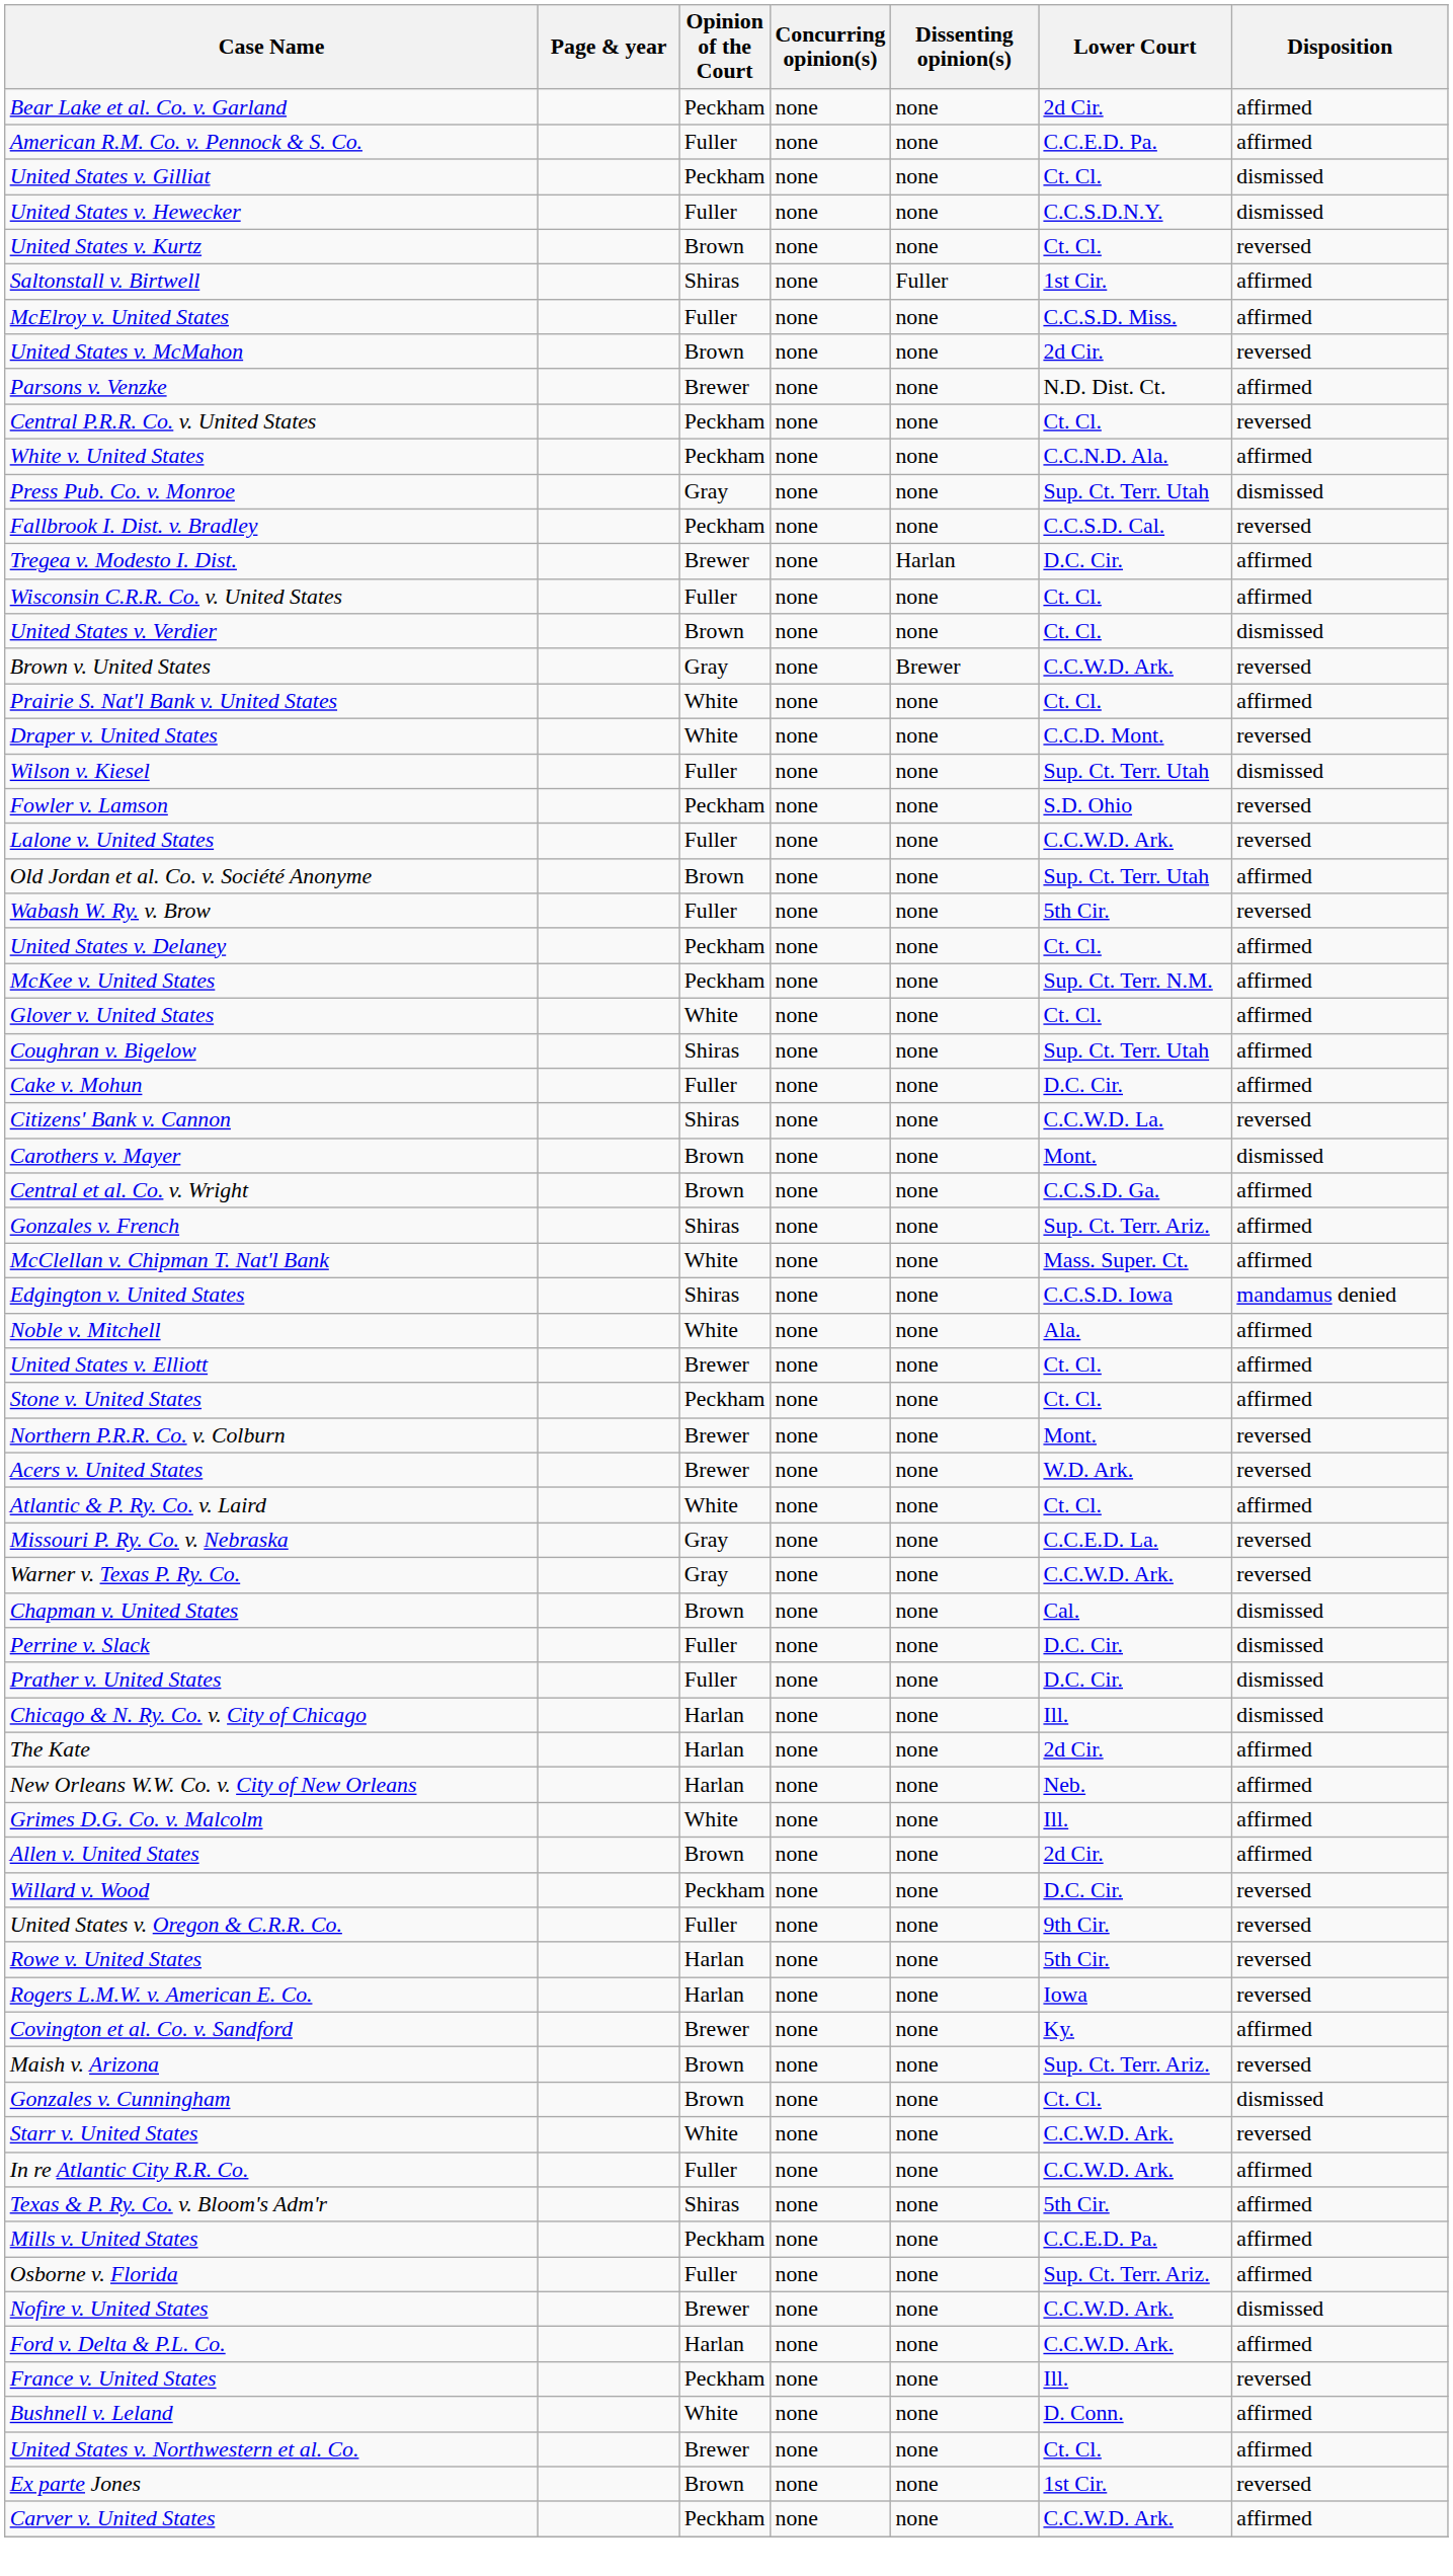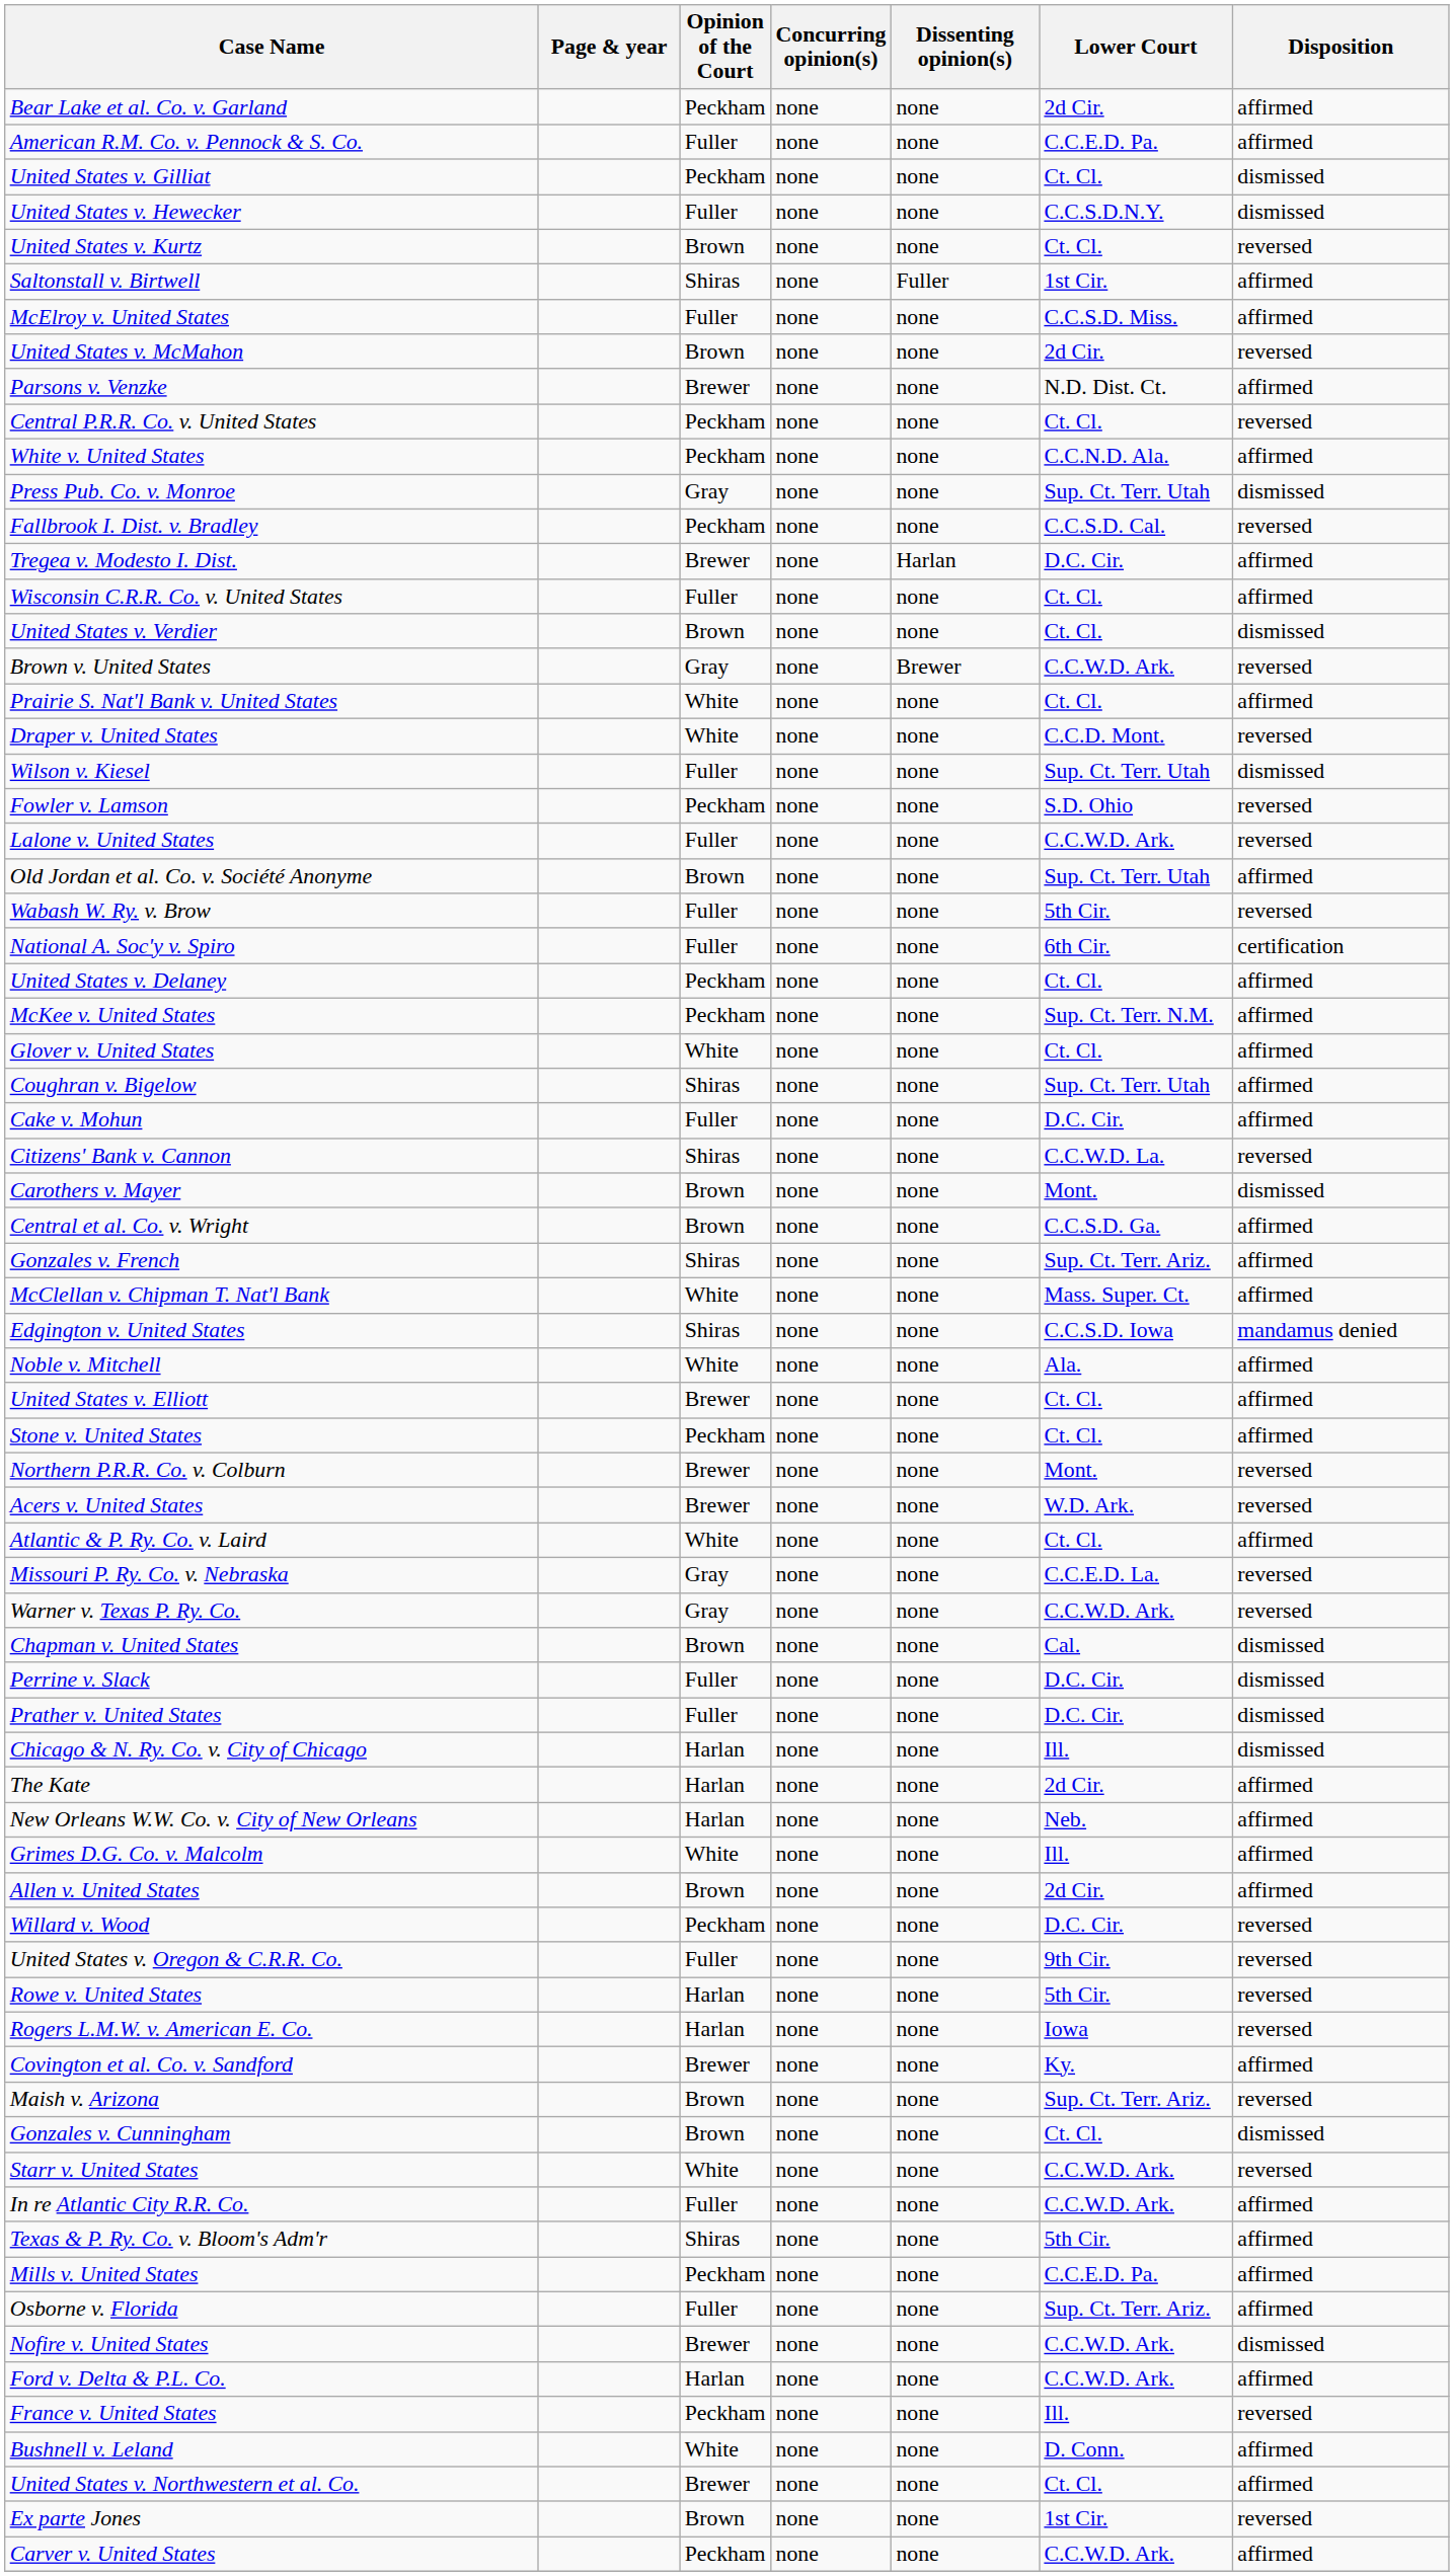+ row: National A. Soc'y v. Spiro | Fuller | none | none | 6th Cir. | certification
